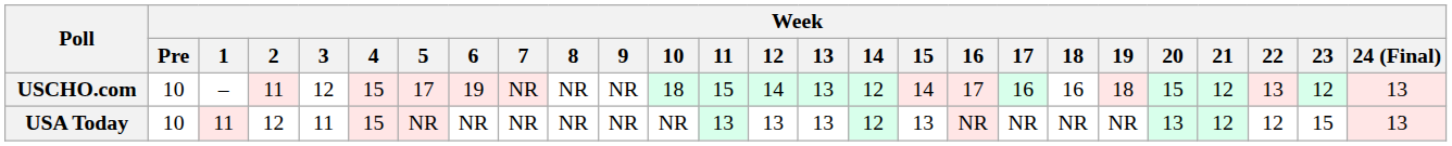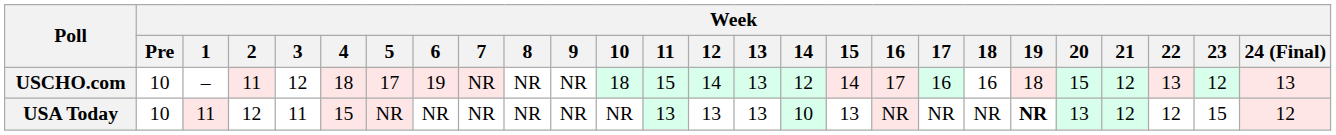USCHO.com | Week / 4: 15 -> 18
USA Today | Week / 14: 12 -> 10
USA Today | Week / 19: normal -> bold
USA Today | Week / 24 (Final): 13 -> 12
